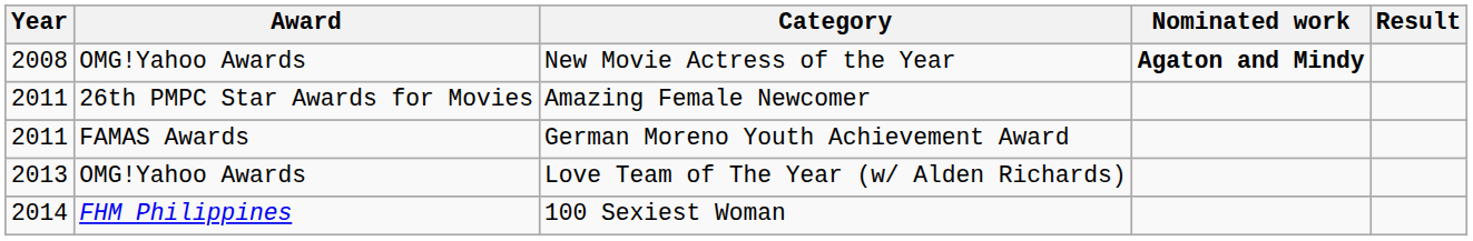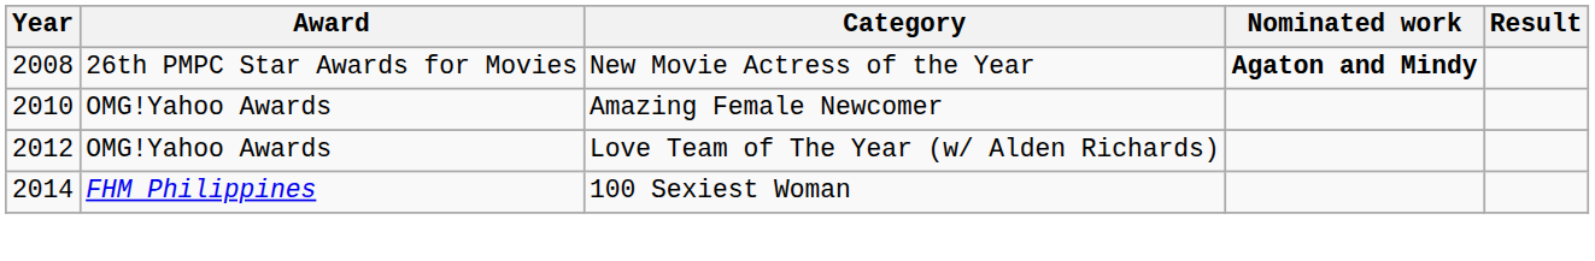New Movie Actress of the Year | Award: OMG!Yahoo Awards -> 26th PMPC Star Awards for Movies
Amazing Female Newcomer | Year: 2011 -> 2010
Amazing Female Newcomer | Award: 26th PMPC Star Awards for Movies -> OMG!Yahoo Awards
- row: 2011 | FAMAS Awards | German Moreno Youth Achievement Award
Love Team of The Year (w/ Alden Richards) | Year: 2013 -> 2012
